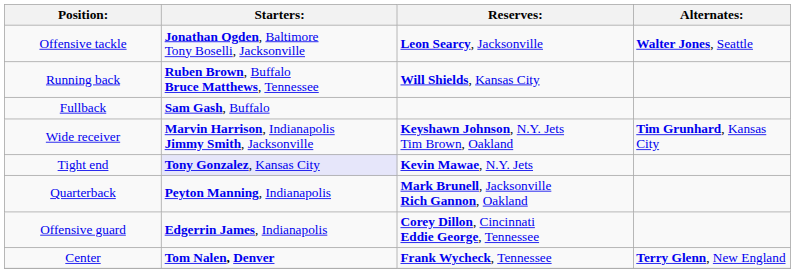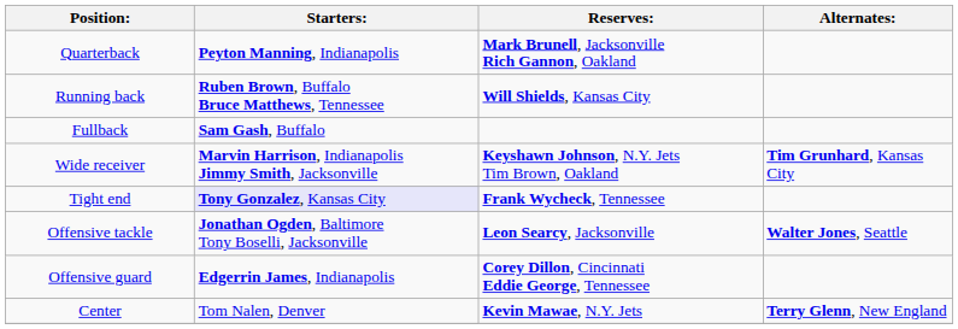rows swapped: Quarterback <-> Offensive tackle
Tight end | Reserves:: Kevin Mawae, N.Y. Jets -> Frank Wycheck, Tennessee
Center | Starters:: bold -> normal
Center | Reserves:: Frank Wycheck, Tennessee -> Kevin Mawae, N.Y. Jets
